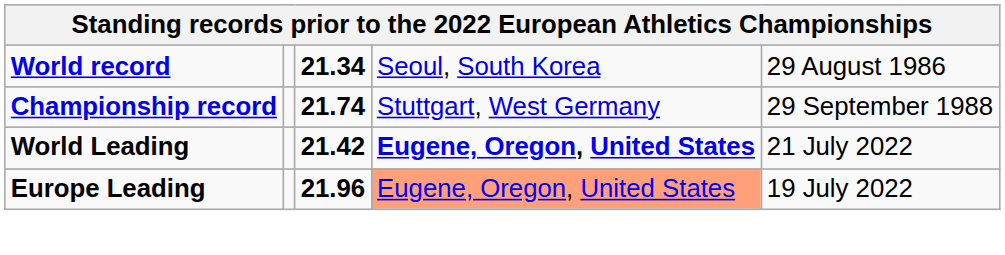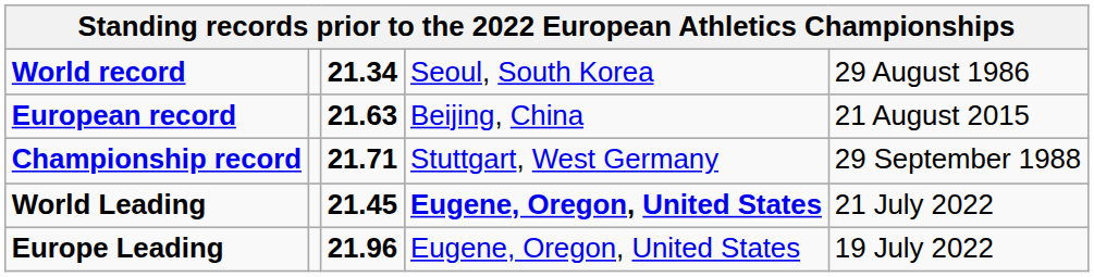+ row: European record | 21.63 | Beijing, China | 21 August 2015
Championship record | column 3: 21.74 -> 21.71
World Leading | column 3: 21.42 -> 21.45
Europe Leading | column 4: lightsalmon background -> no background
